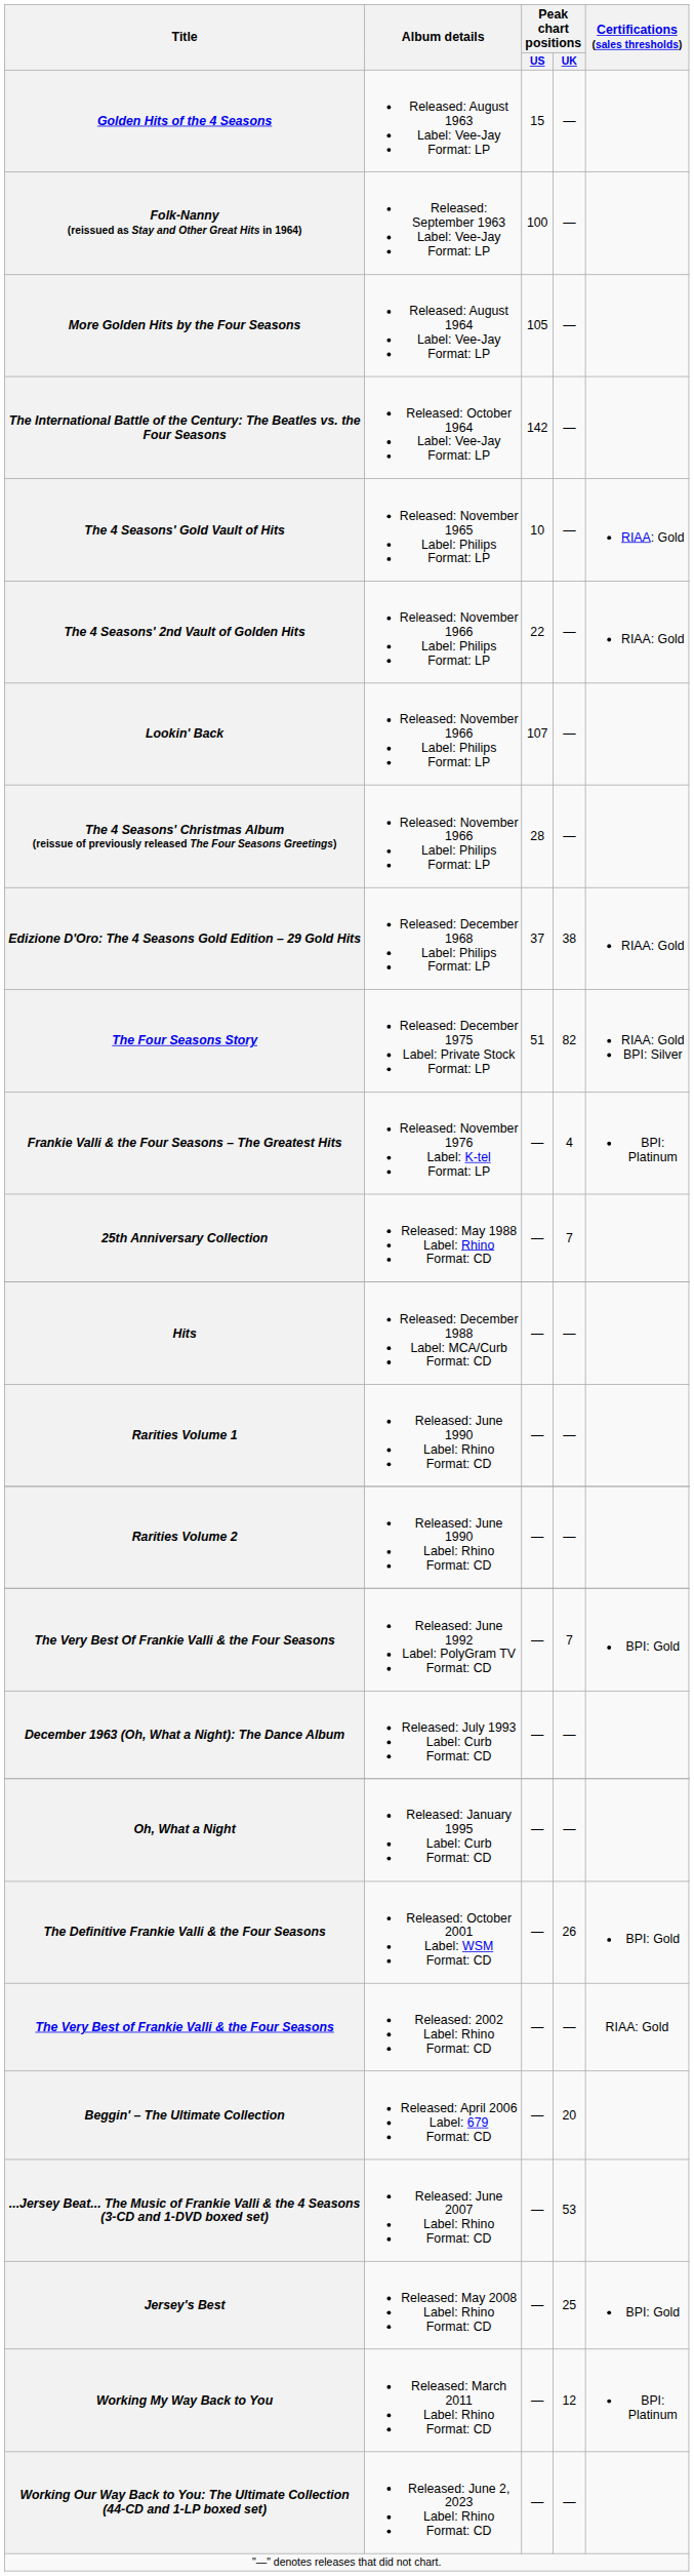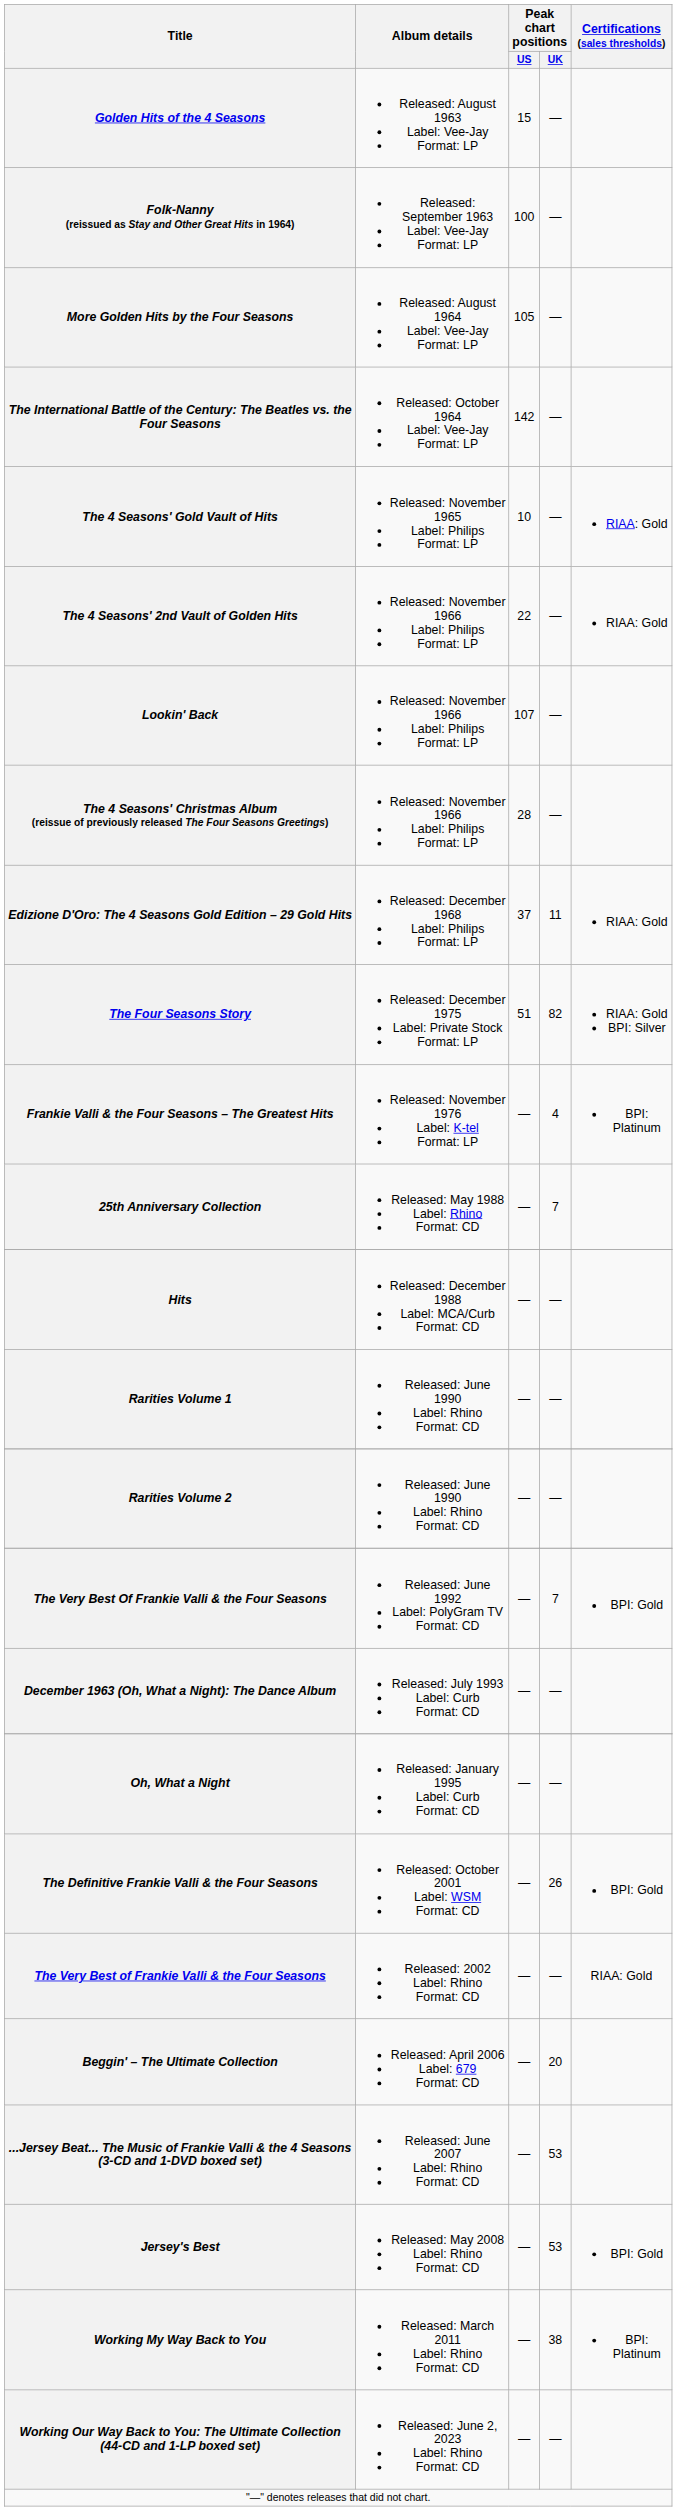Edizione D'Oro: The 4 Seasons Gold Edition – 29 Gold Hits | Peak chart positions / UK: 38 -> 11
Jersey's Best | Peak chart positions / UK: 25 -> 53
Working My Way Back to You | Peak chart positions / UK: 12 -> 38
